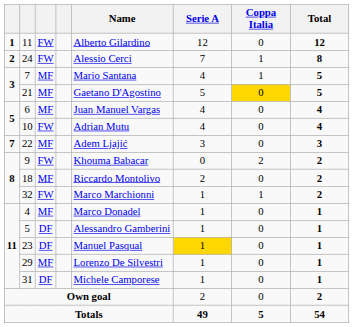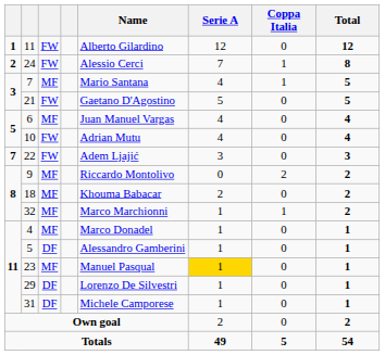21 | column 3: MF -> FW
21 | Coppa Italia: gold background -> no background
22 | column 3: MF -> FW
9 | column 3: FW -> MF
9 | Name: Khouma Babacar -> Riccardo Montolivo
18 | Name: Riccardo Montolivo -> Khouma Babacar
32 | column 3: FW -> MF
23 | column 3: DF -> MF
29 | column 3: MF -> DF
